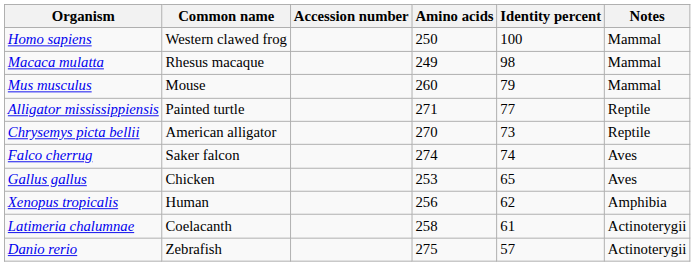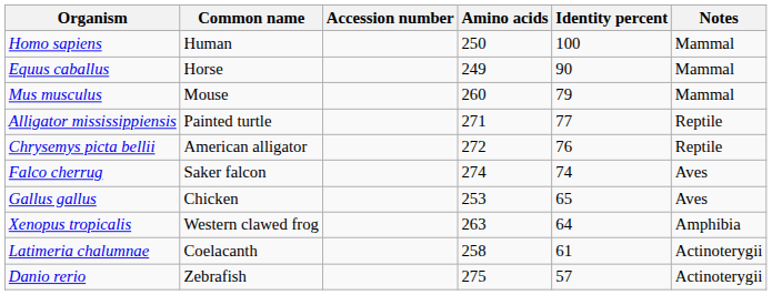Homo sapiens | Common name: Western clawed frog -> Human
- row: Macaca mulatta | Rhesus macaque | 249 | 98 | Mammal
+ row: Equus caballus | Horse | 249 | 90 | Mammal
Chrysemys picta bellii | Amino acids: 270 -> 272
Chrysemys picta bellii | Identity percent: 73 -> 76
Xenopus tropicalis | Common name: Human -> Western clawed frog
Xenopus tropicalis | Amino acids: 256 -> 263
Xenopus tropicalis | Identity percent: 62 -> 64
